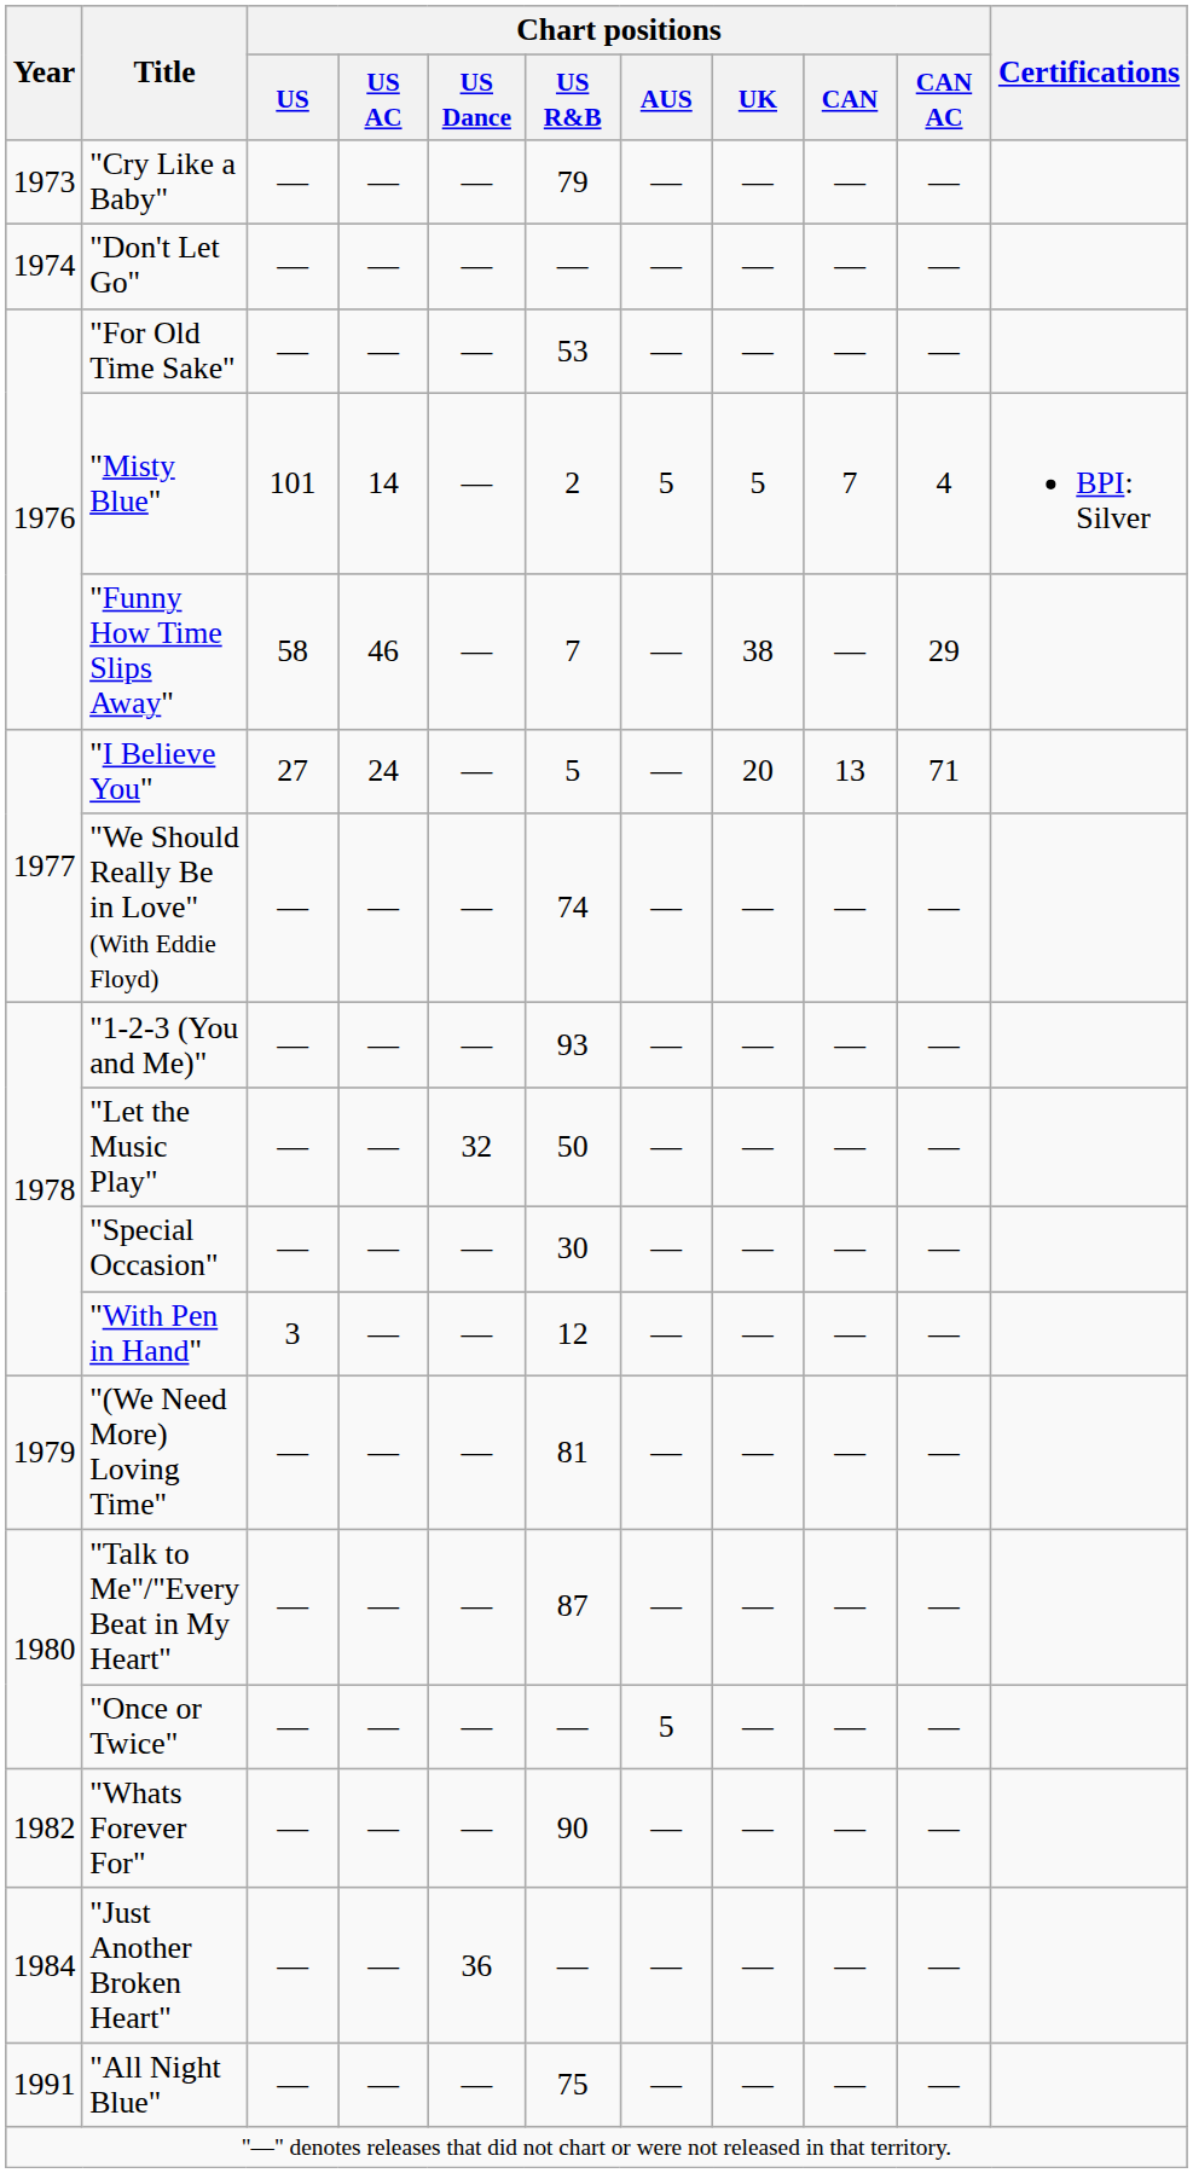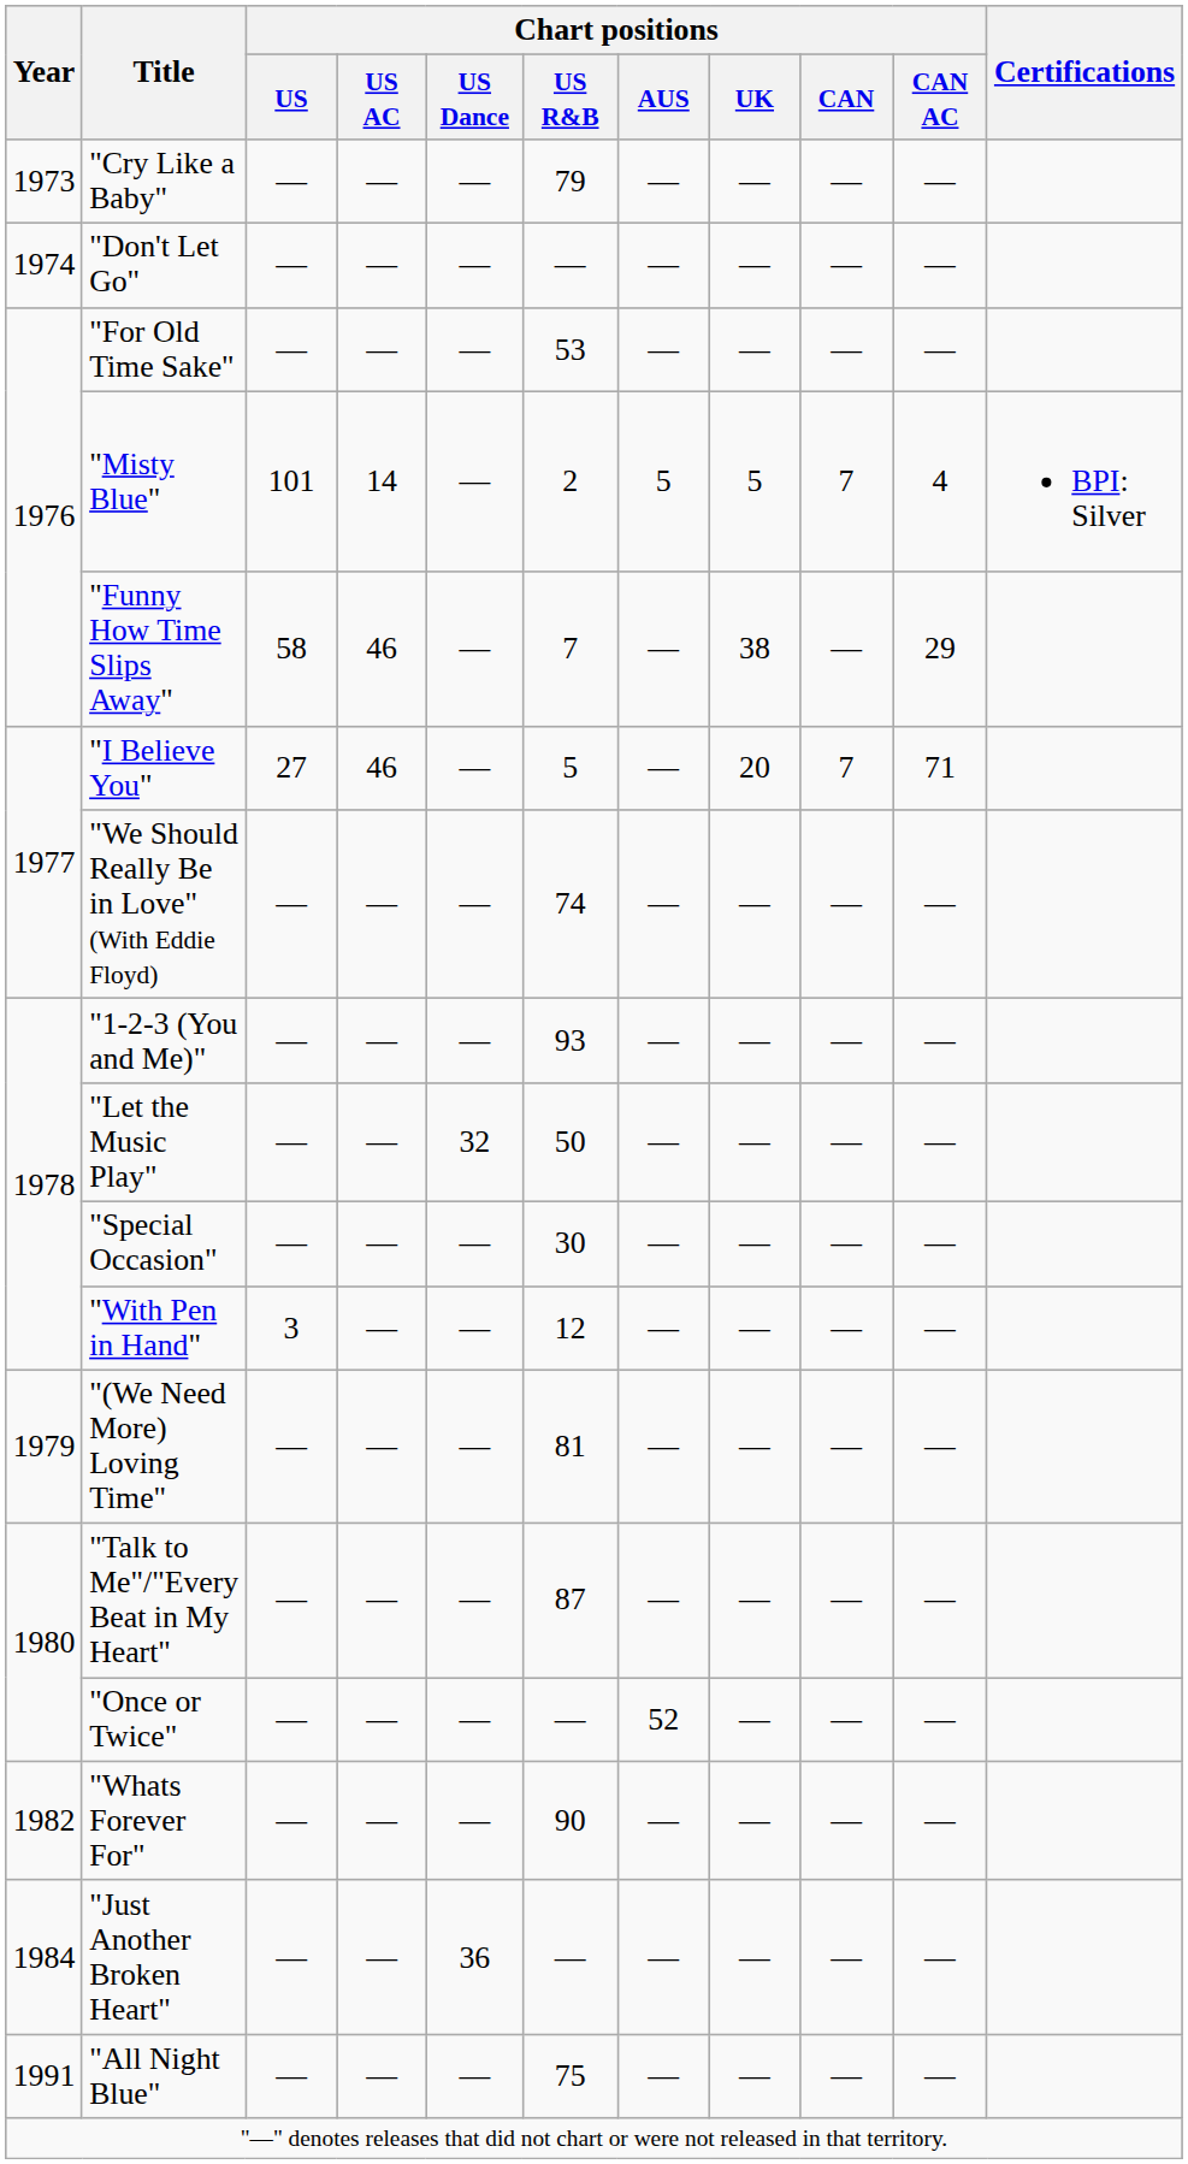"I Believe You" | Chart positions / US AC: 24 -> 46
"I Believe You" | Chart positions / CAN: 13 -> 7
"Once or Twice" | Chart positions / AUS: 5 -> 52
